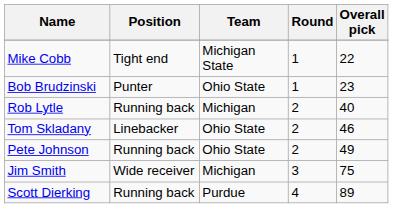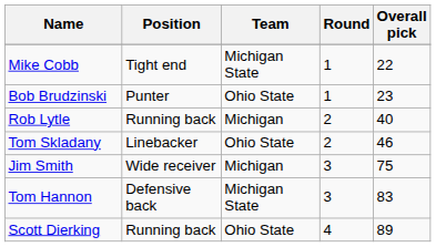- row: Pete Johnson | Running back | Ohio State | 2 | 49
+ row: Tom Hannon | Defensive back | Michigan State | 3 | 83
Scott Dierking | Team: Purdue -> Ohio State
